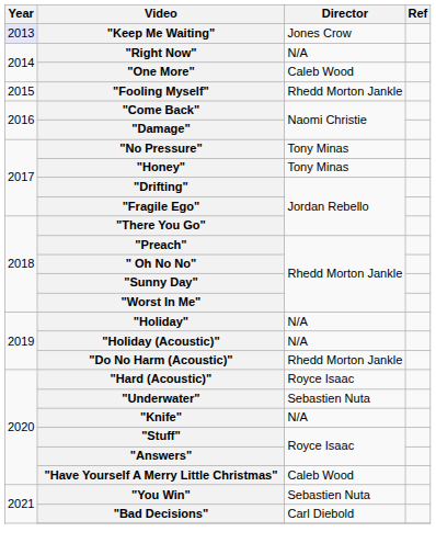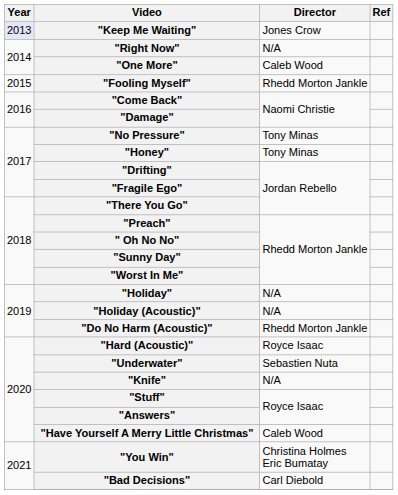"You Win" | Director: Sebastien Nuta -> Christina Holmes Eric Bumatay
